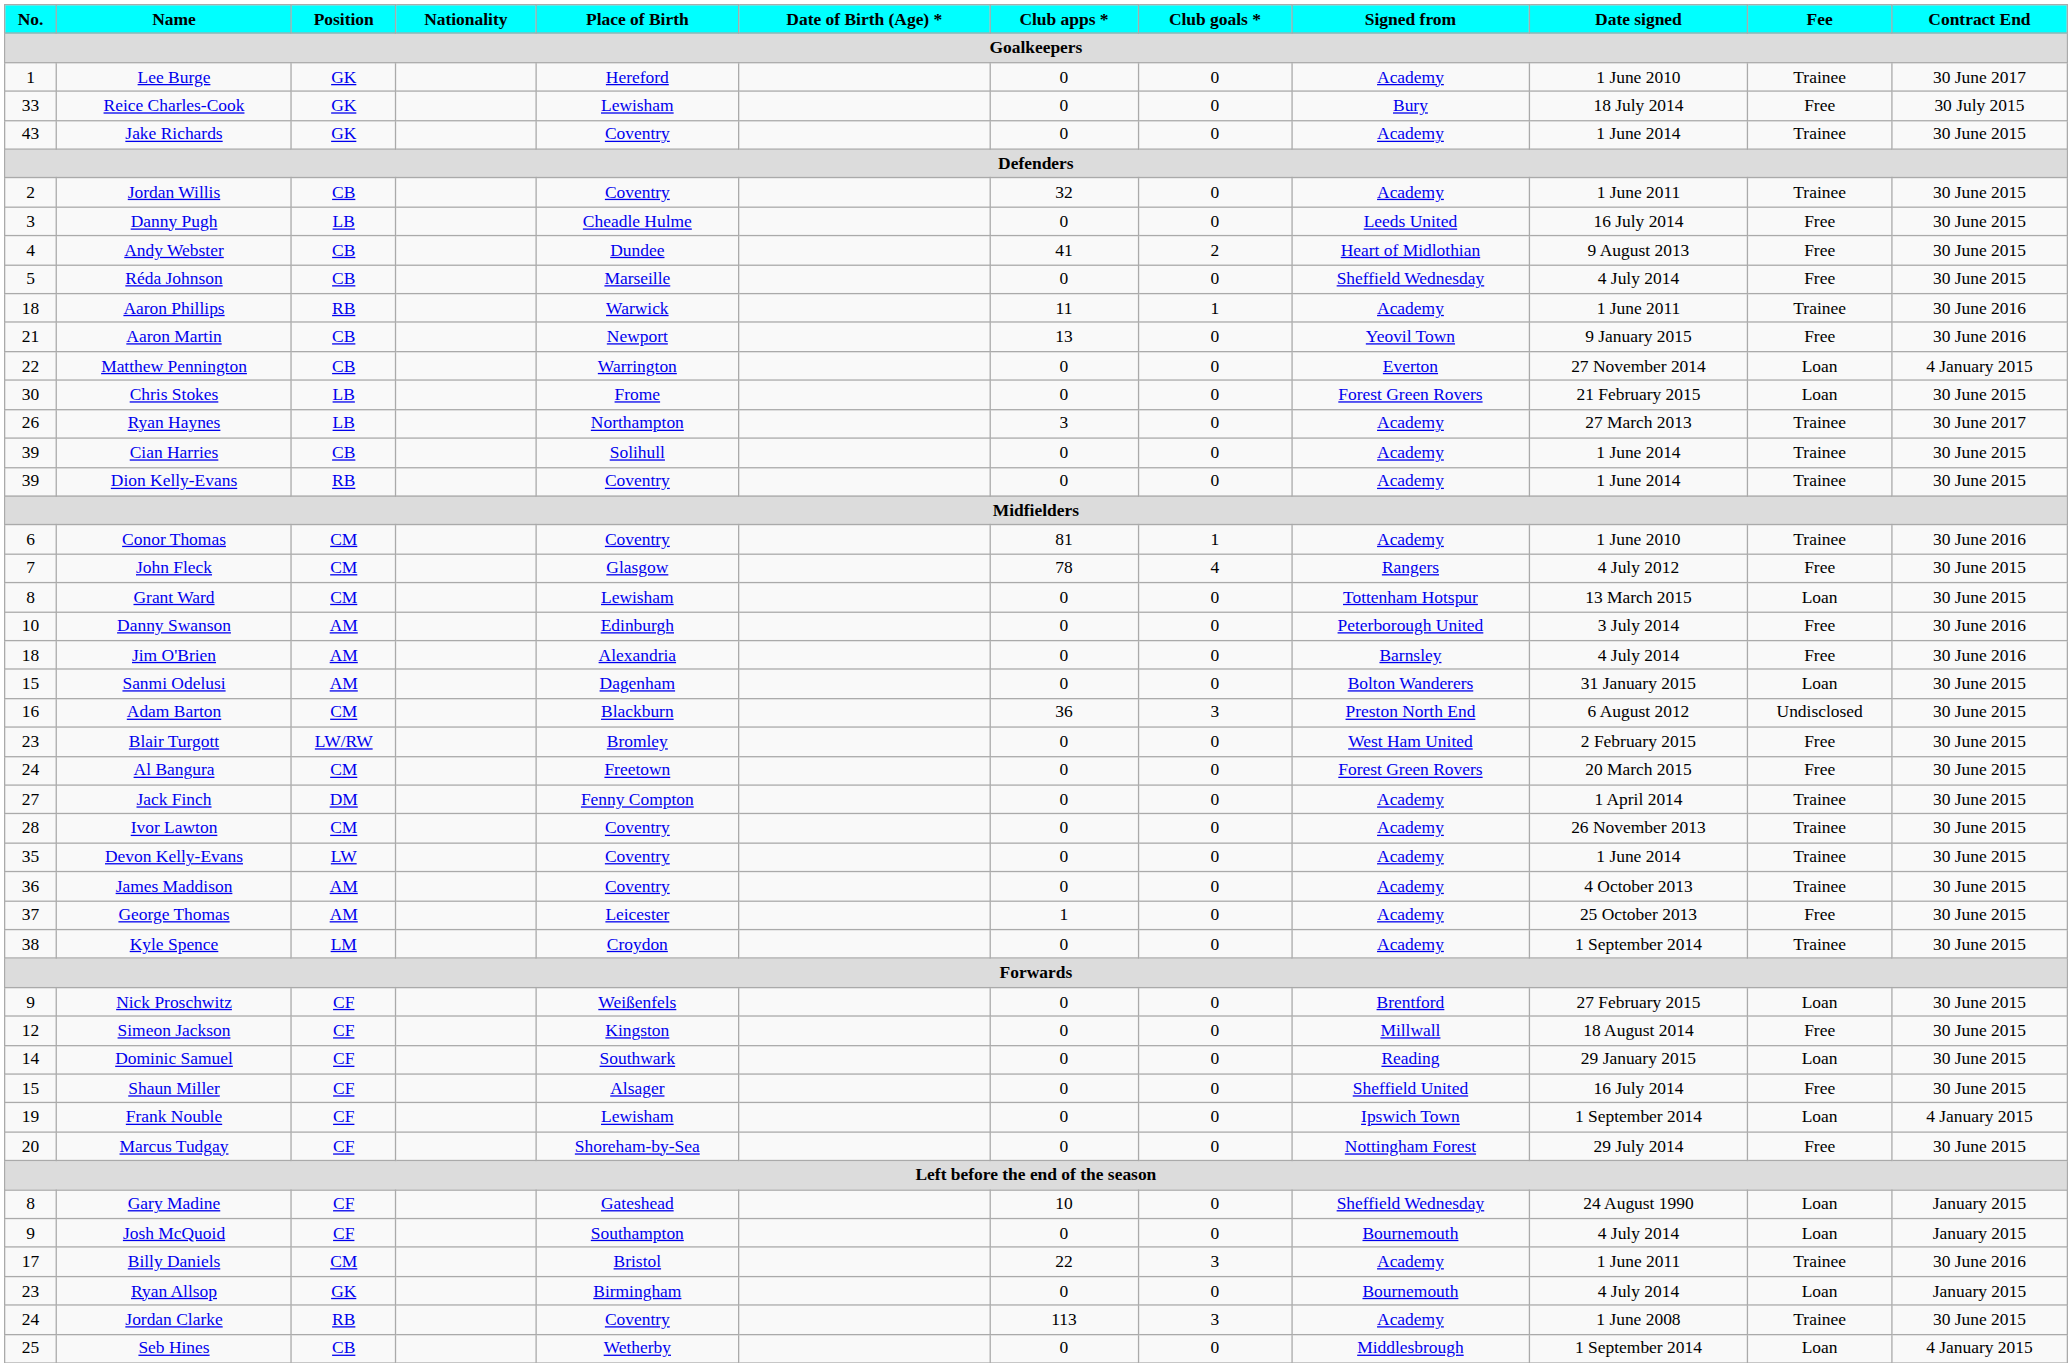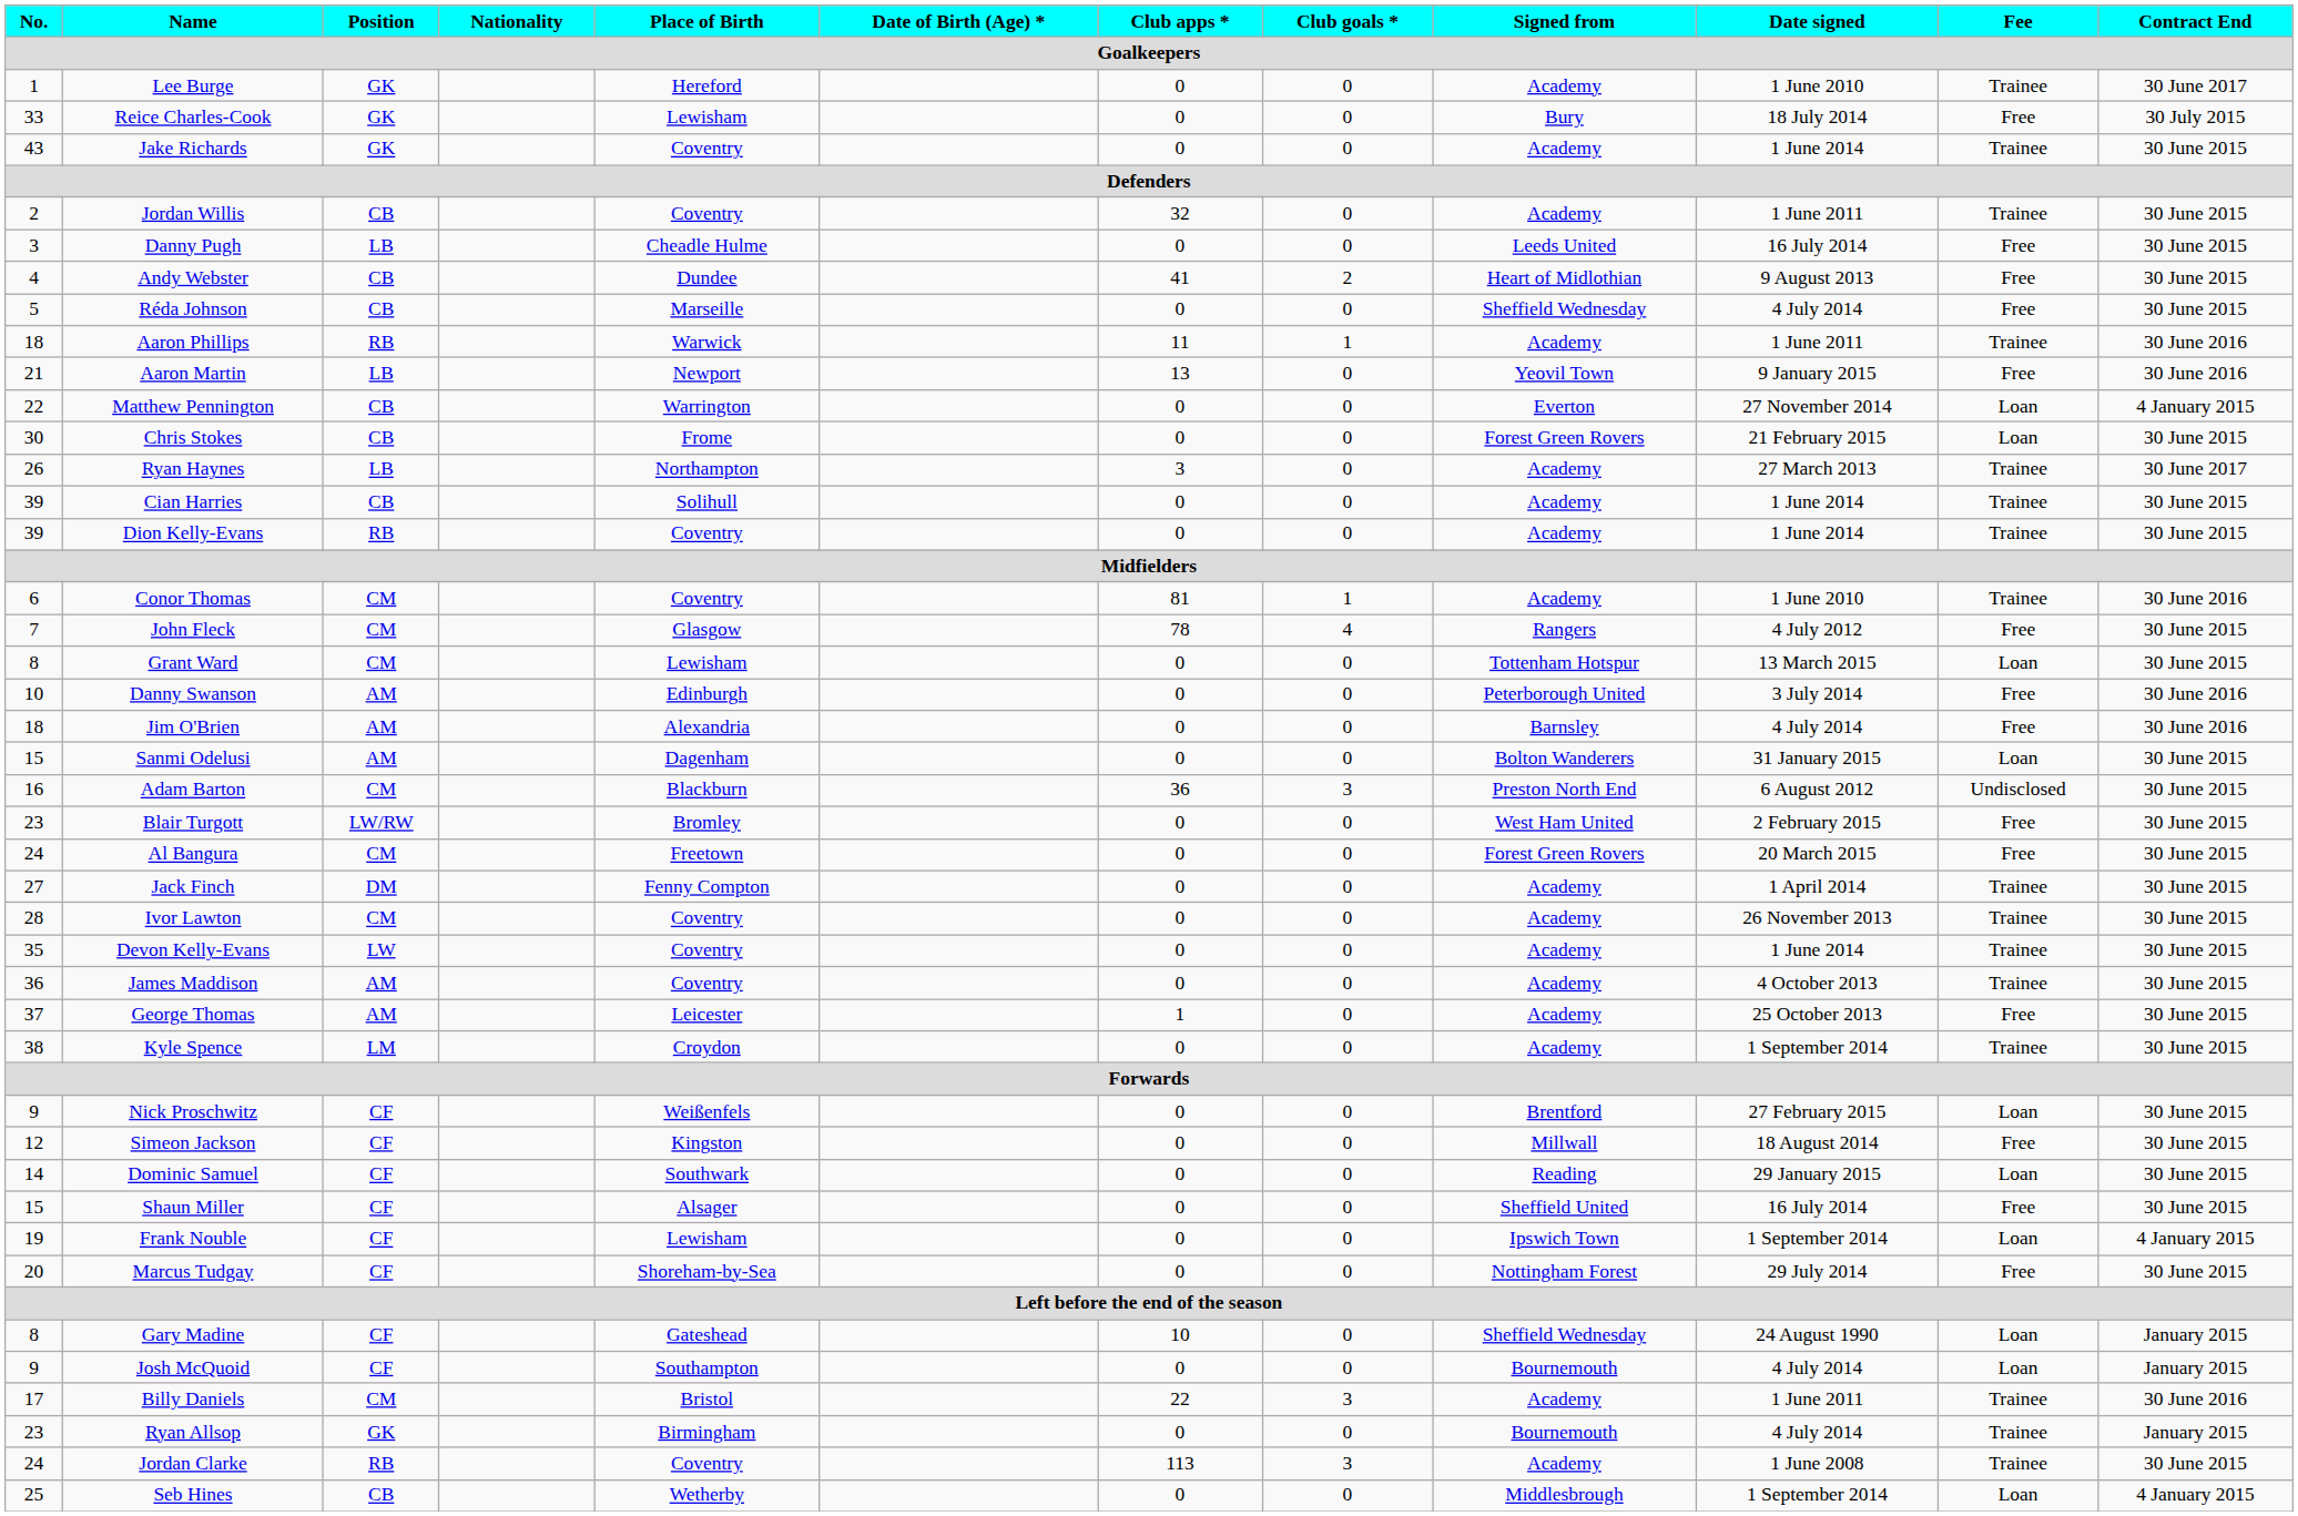Aaron Martin | Position: CB -> LB
Chris Stokes | Position: LB -> CB
Ryan Allsop | Fee: Loan -> Trainee
